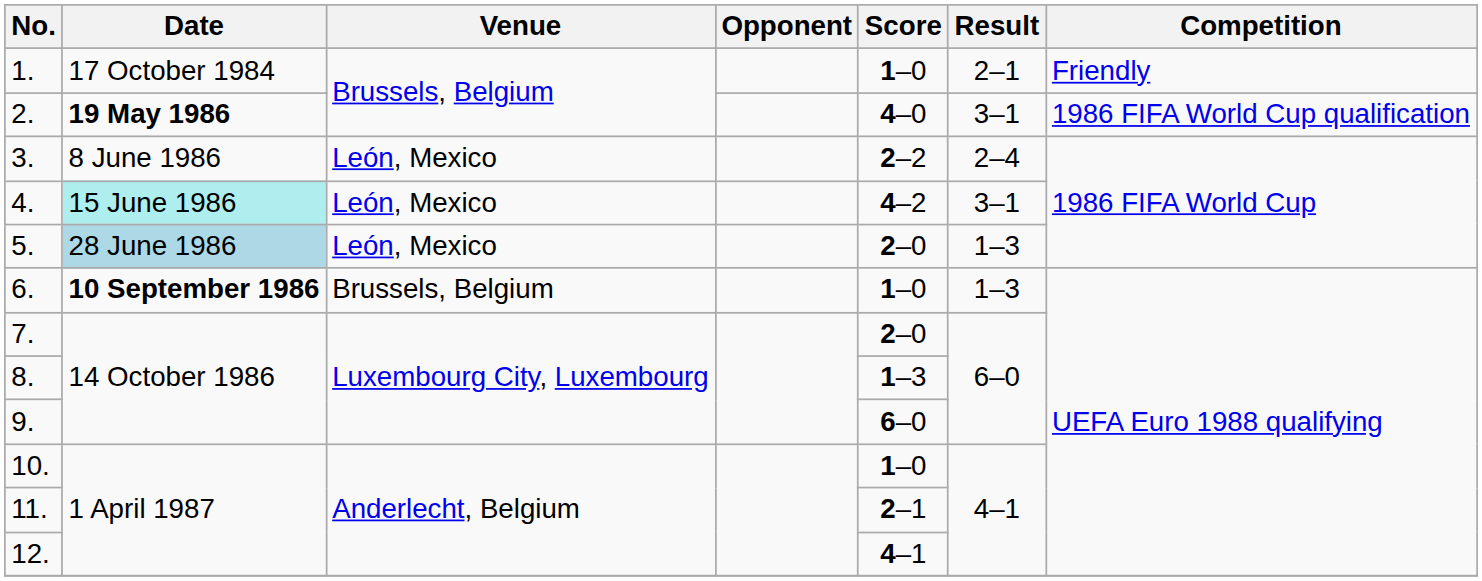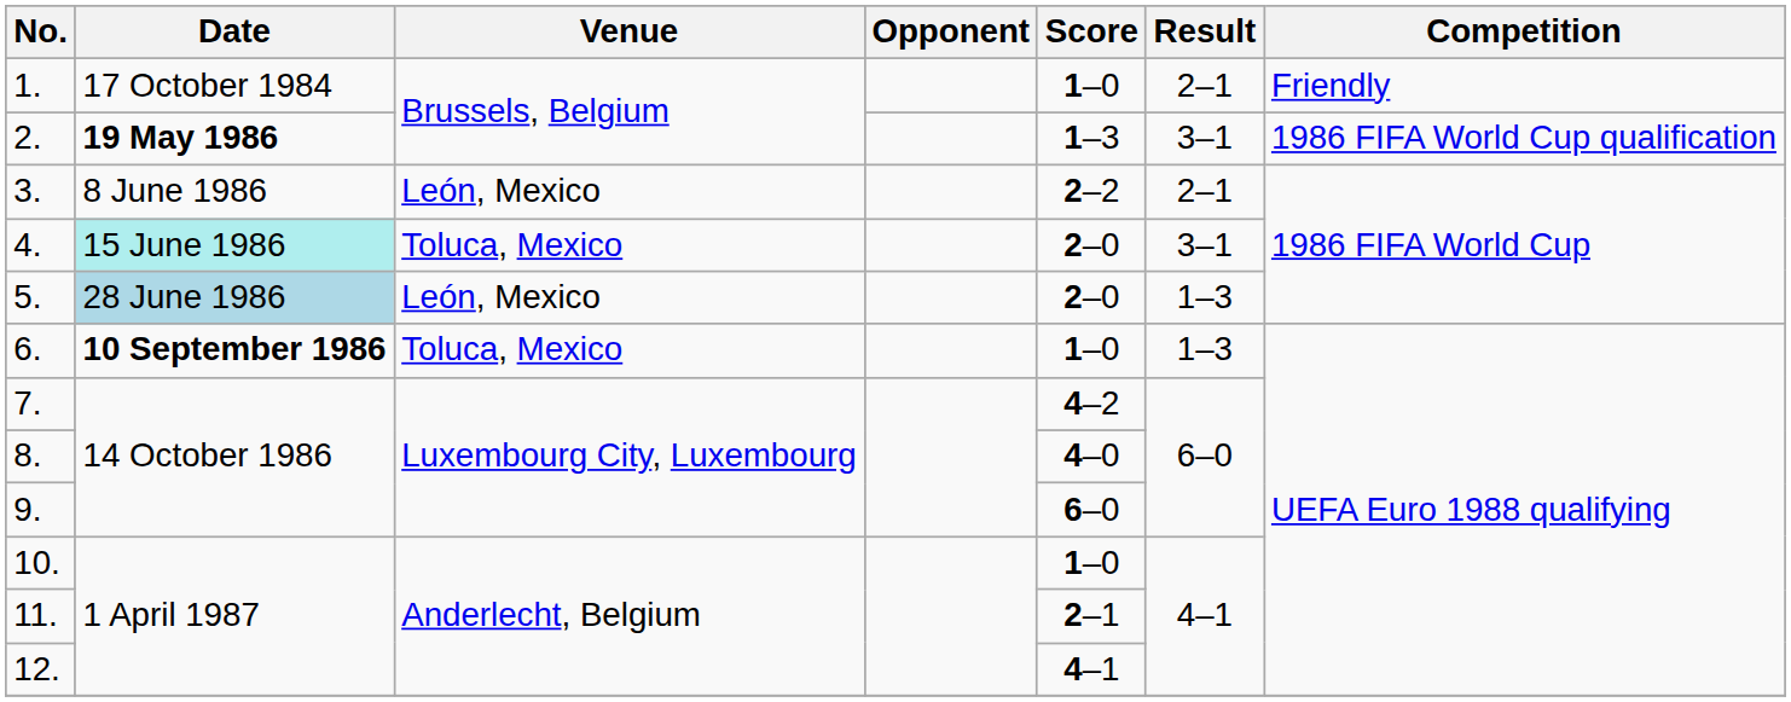2. | Score: 4–0 -> 1–3
3. | Result: 2–4 -> 2–1
4. | Venue: León, Mexico -> Toluca, Mexico
4. | Score: 4–2 -> 2–0
6. | Venue: Brussels, Belgium -> Toluca, Mexico
7. | Score: 2–0 -> 4–2
8. | Score: 1–3 -> 4–0
